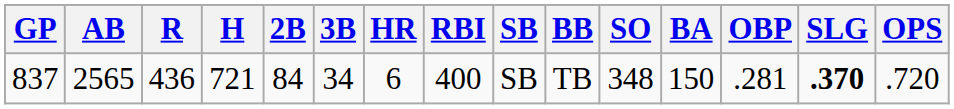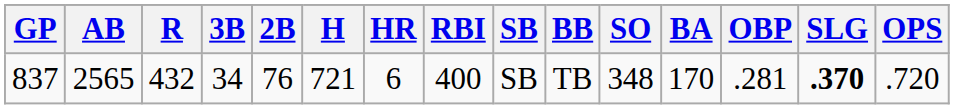columns swapped: H <-> 3B
837 | R: 436 -> 432
837 | 2B: 84 -> 76
837 | BA: 150 -> 170
